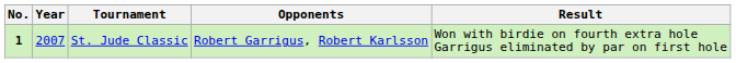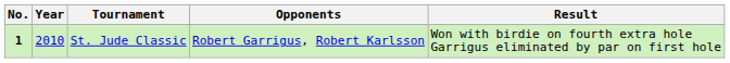St. Jude Classic | Year: 2007 -> 2010
